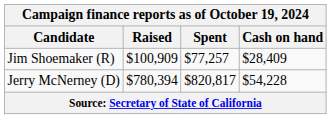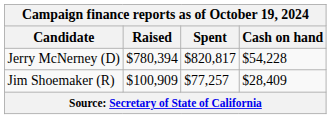rows swapped: Jerry McNerney (D) <-> Jim Shoemaker (R)
